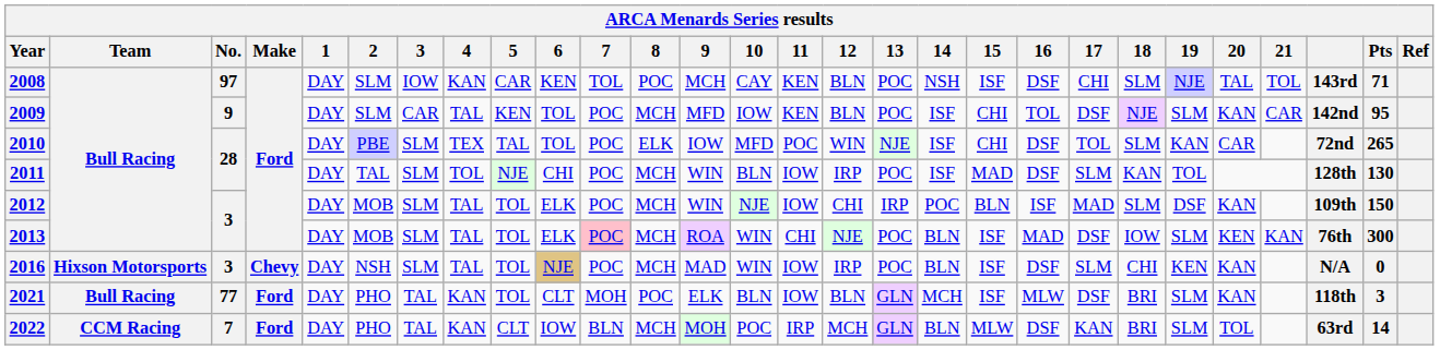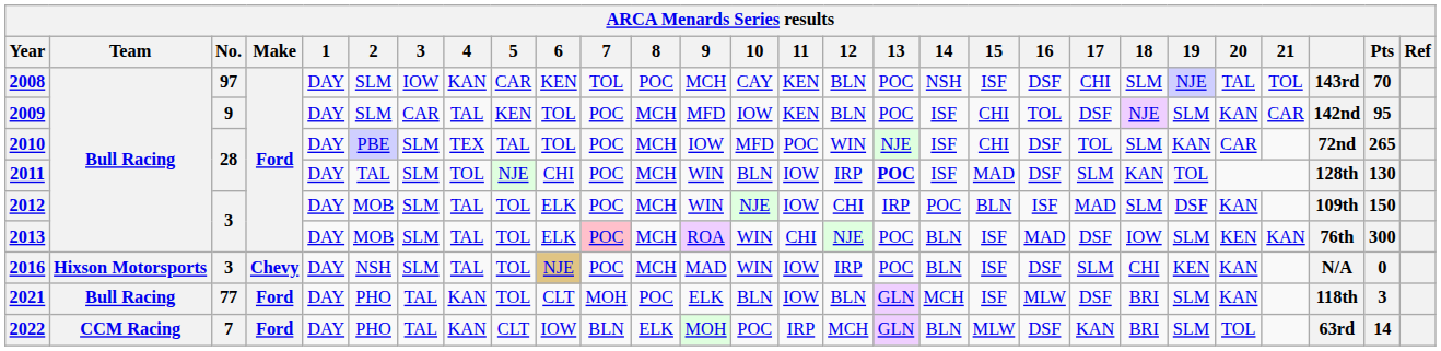2008 | Pts: 71 -> 70
2010 | 8: ELK -> MCH
2011 | 13: normal -> bold
2022 | 8: MCH -> ELK
